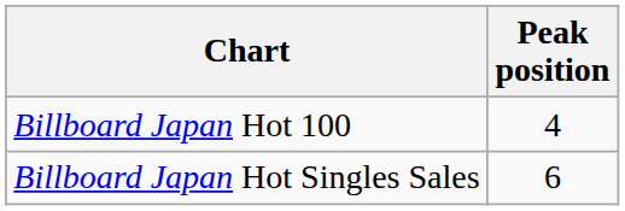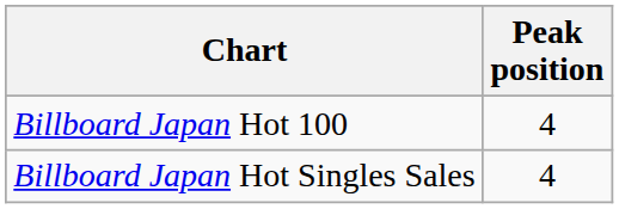Billboard Japan Hot Singles Sales | Peak position: 6 -> 4
